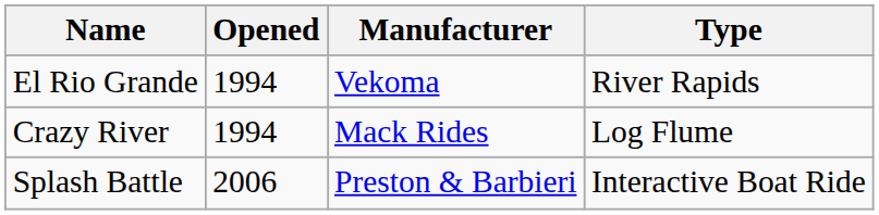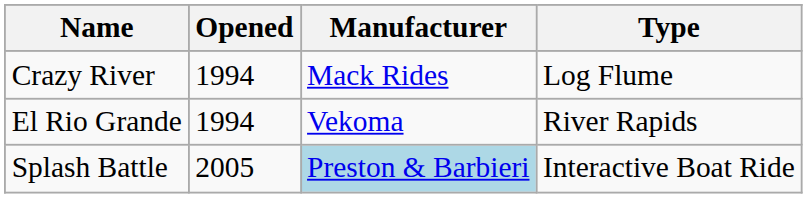rows swapped: Crazy River <-> El Rio Grande
Splash Battle | Opened: 2006 -> 2005
Splash Battle | Manufacturer: no background -> lightblue background
